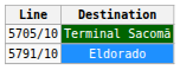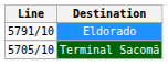rows swapped: Terminal Sacomã <-> Eldorado
